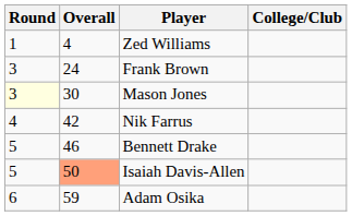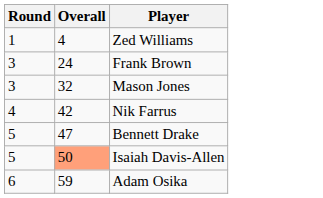- column: College/Club
Mason Jones | Round: lightyellow background -> no background
Mason Jones | Overall: 30 -> 32
Bennett Drake | Overall: 46 -> 47
